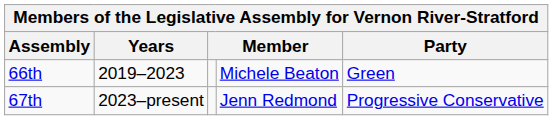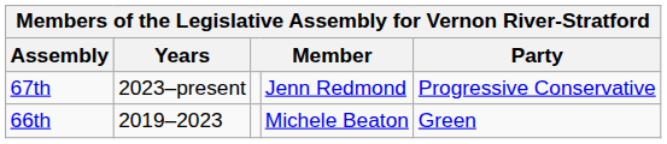rows swapped: 66th <-> 67th
